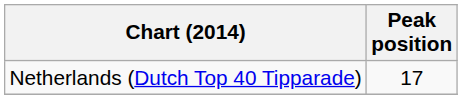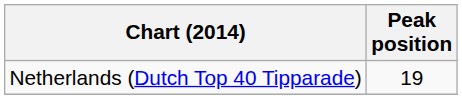Netherlands (Dutch Top 40 Tipparade) | Peak position: 17 -> 19
